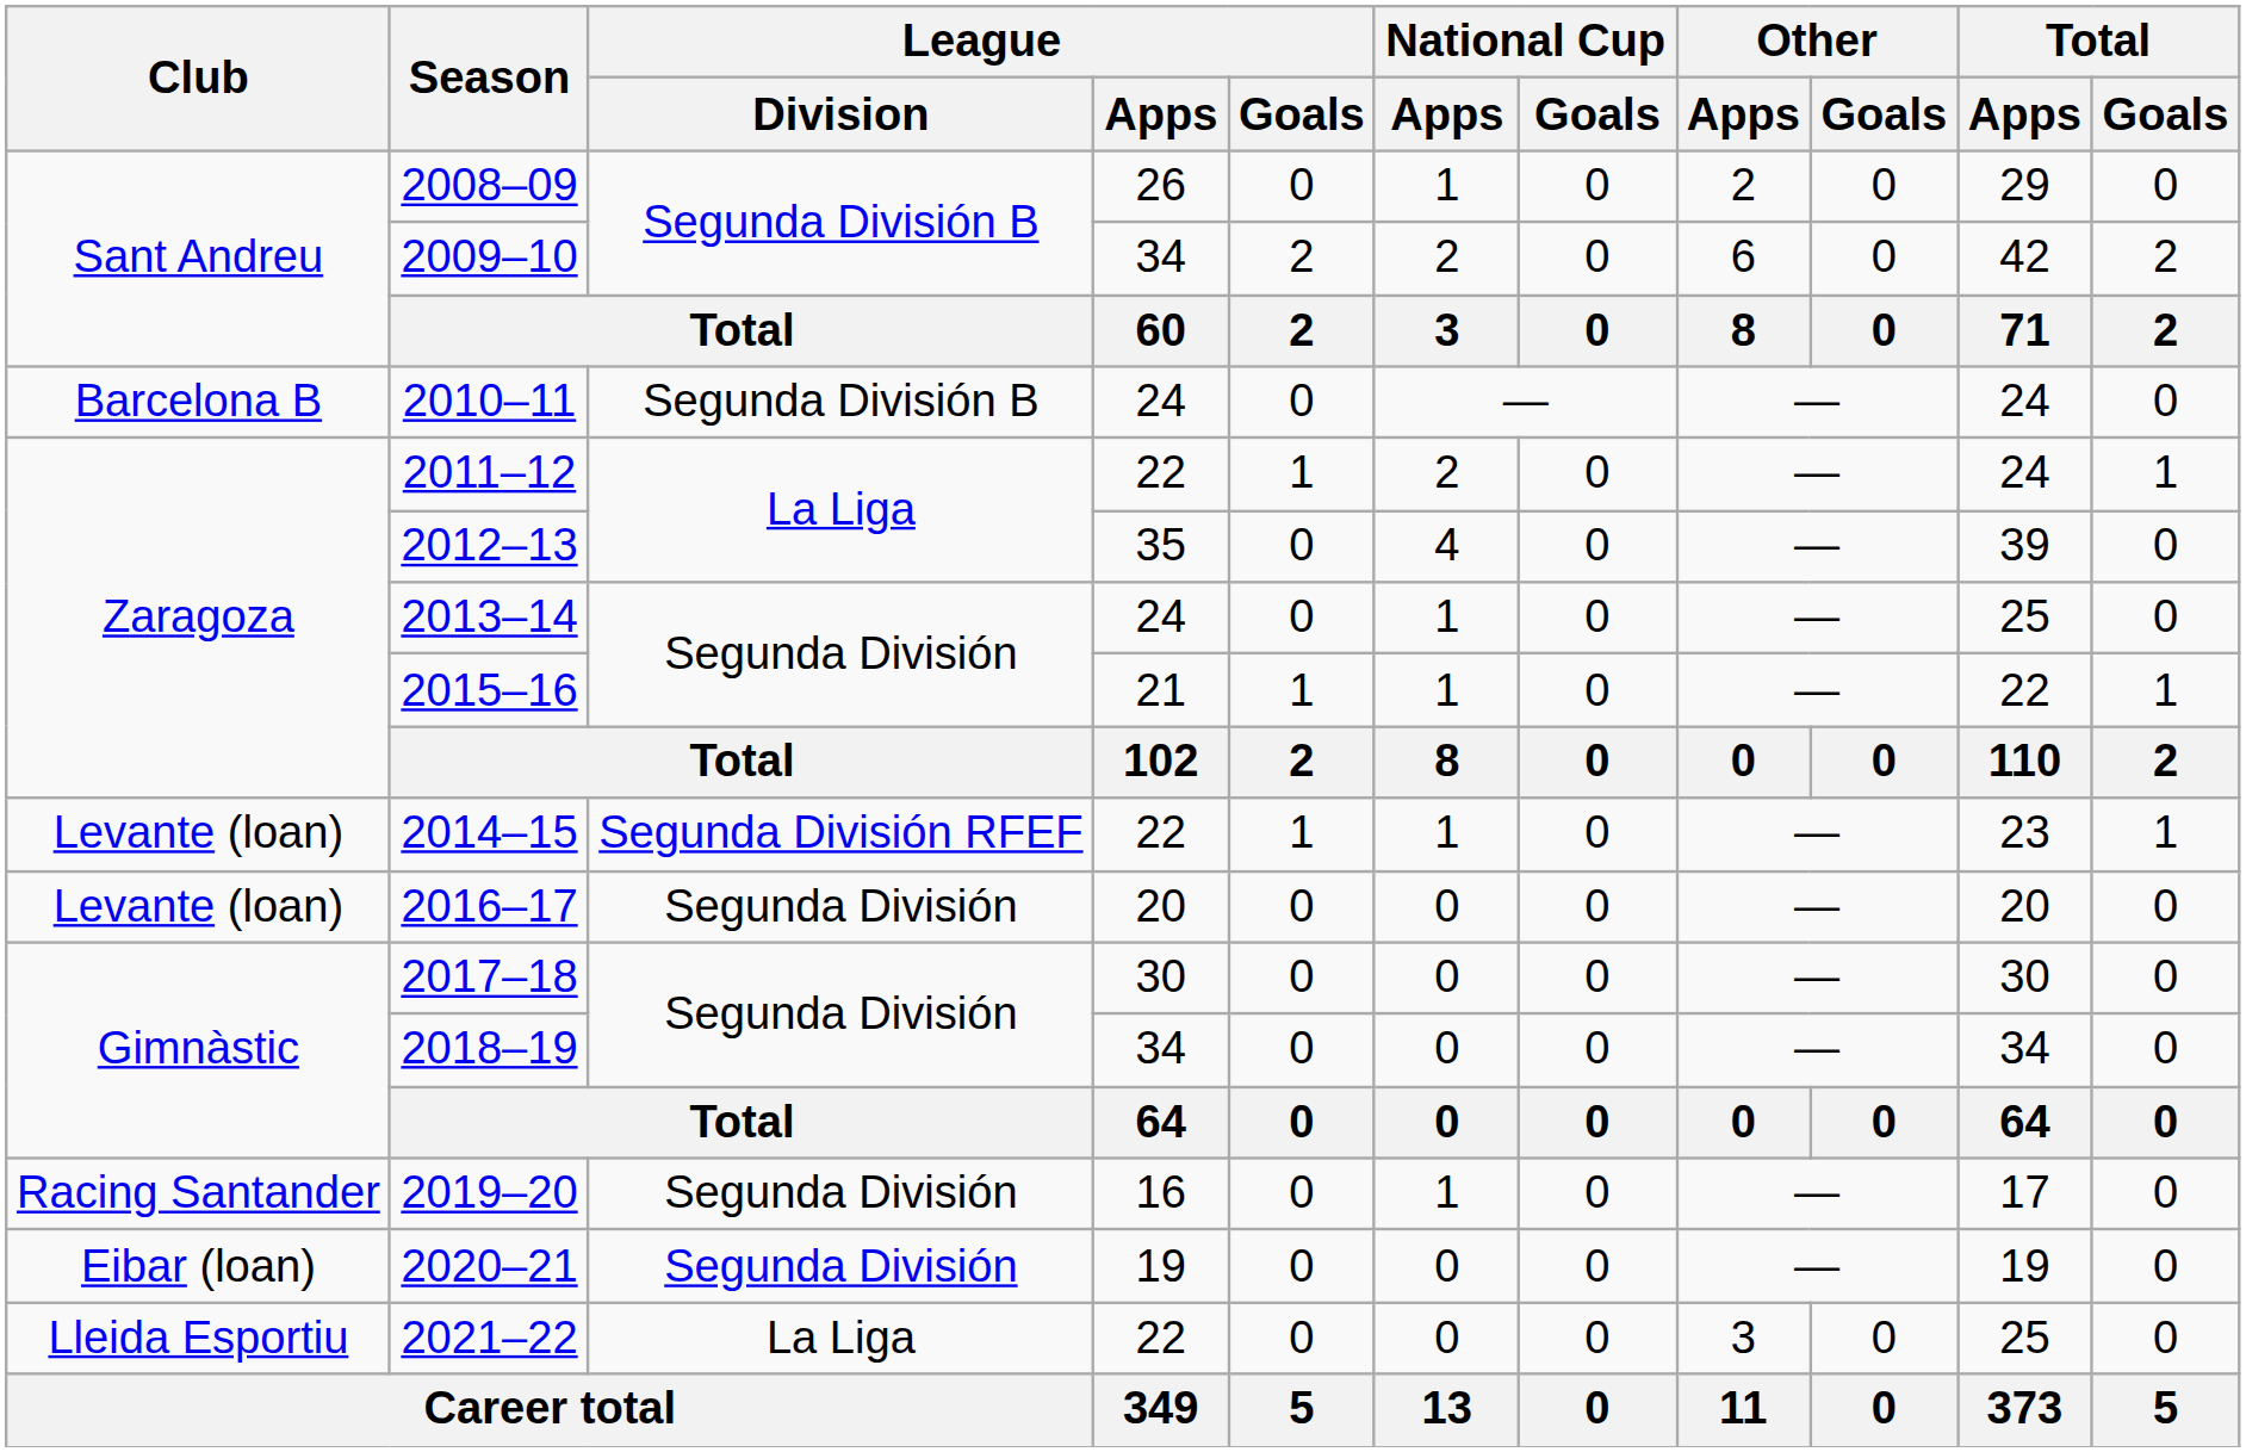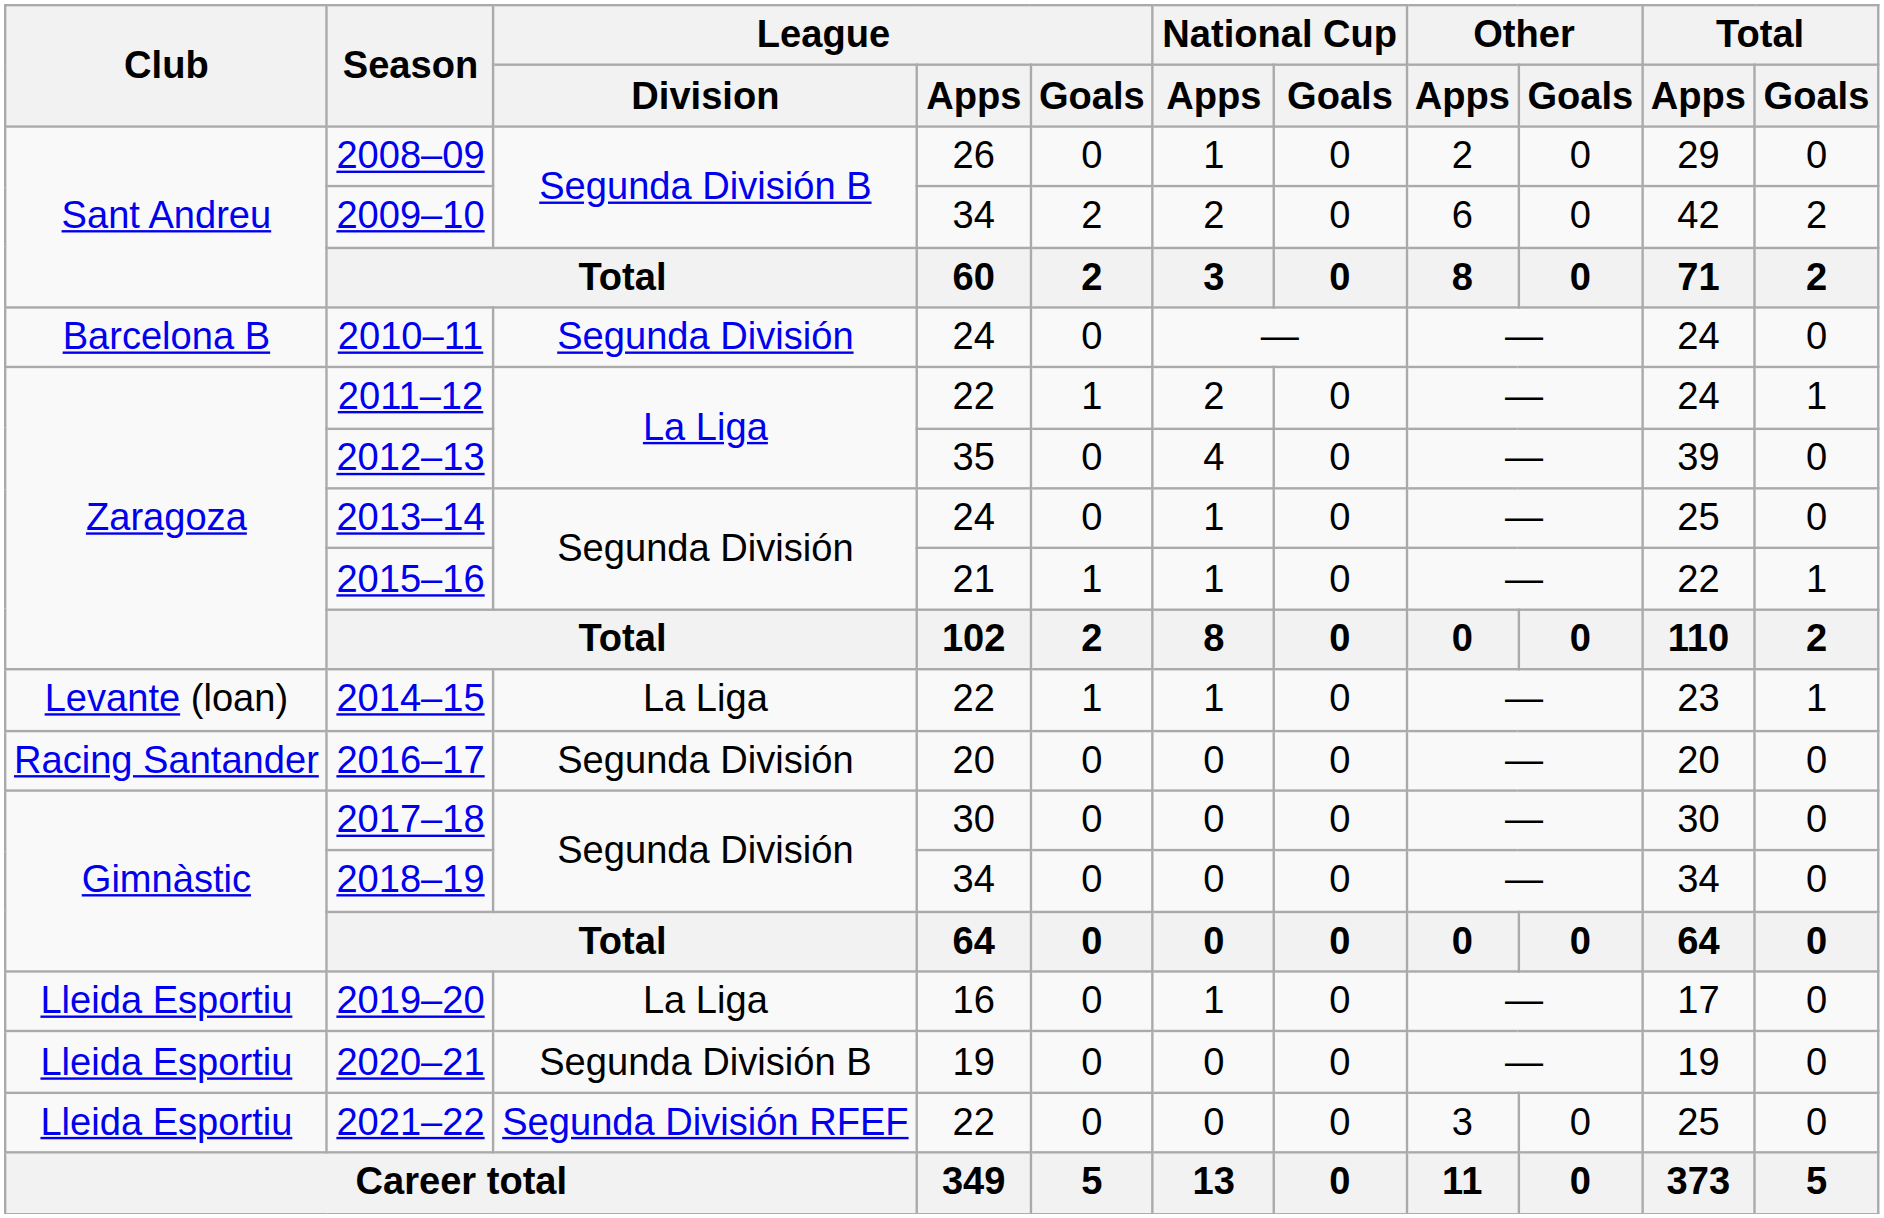2010–11 | League / Division: Segunda División B -> Segunda División
2014–15 | League / Division: Segunda División RFEF -> La Liga
2016–17 | Club: Levante (loan) -> Racing Santander
2019–20 | Club: Racing Santander -> Lleida Esportiu
2019–20 | League / Division: Segunda División -> La Liga
2020–21 | Club: Eibar (loan) -> Lleida Esportiu
2020–21 | League / Division: Segunda División -> Segunda División B
2021–22 | League / Division: La Liga -> Segunda División RFEF
